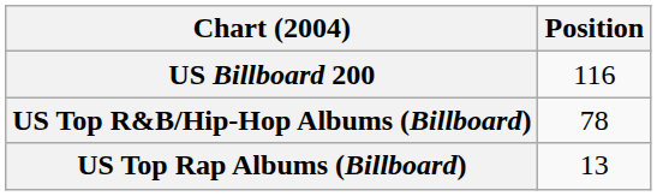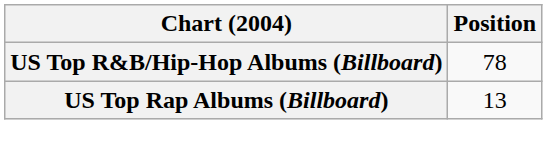- row: US Billboard 200 | 116
